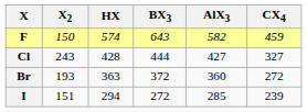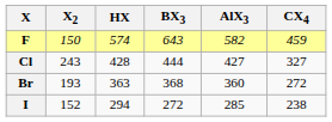Br | BX3: 372 -> 368
I | X2: 151 -> 152
I | CX4: 239 -> 238
